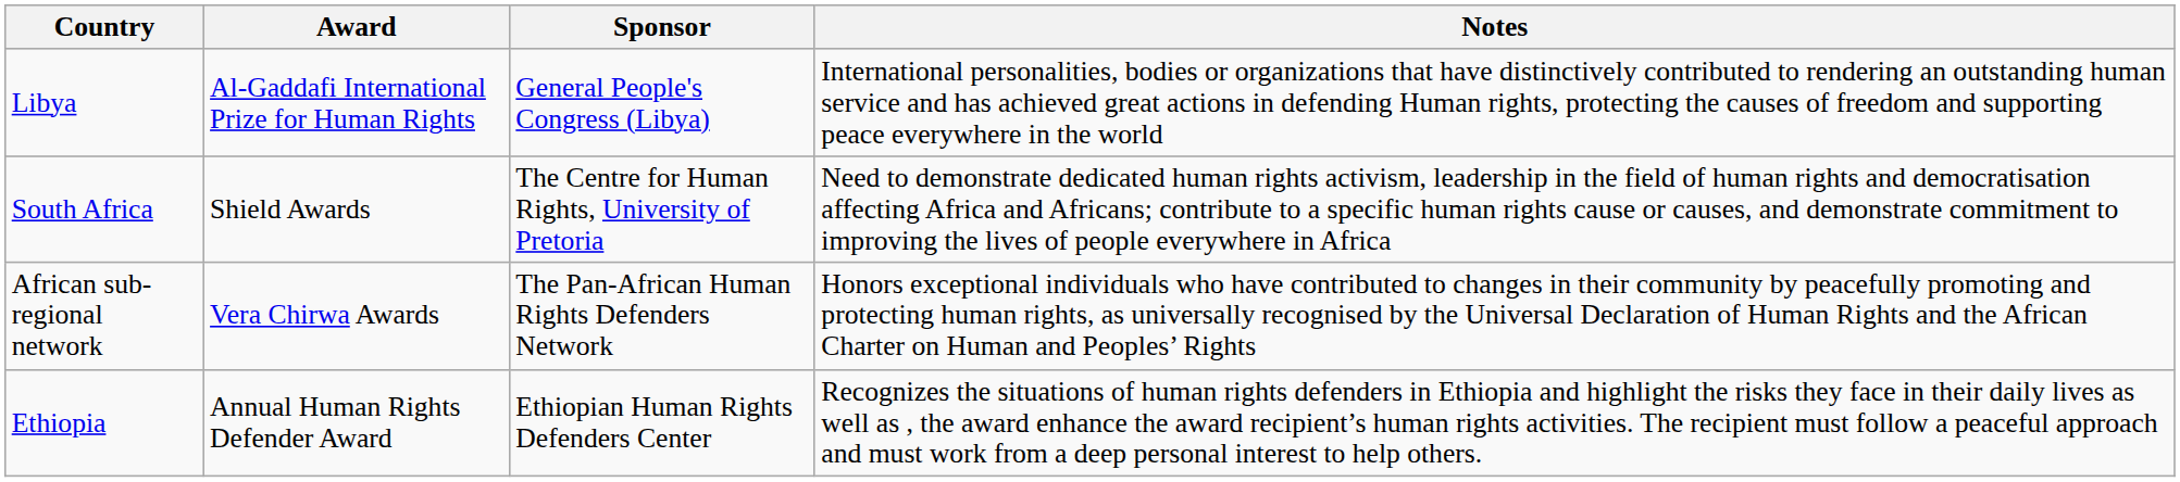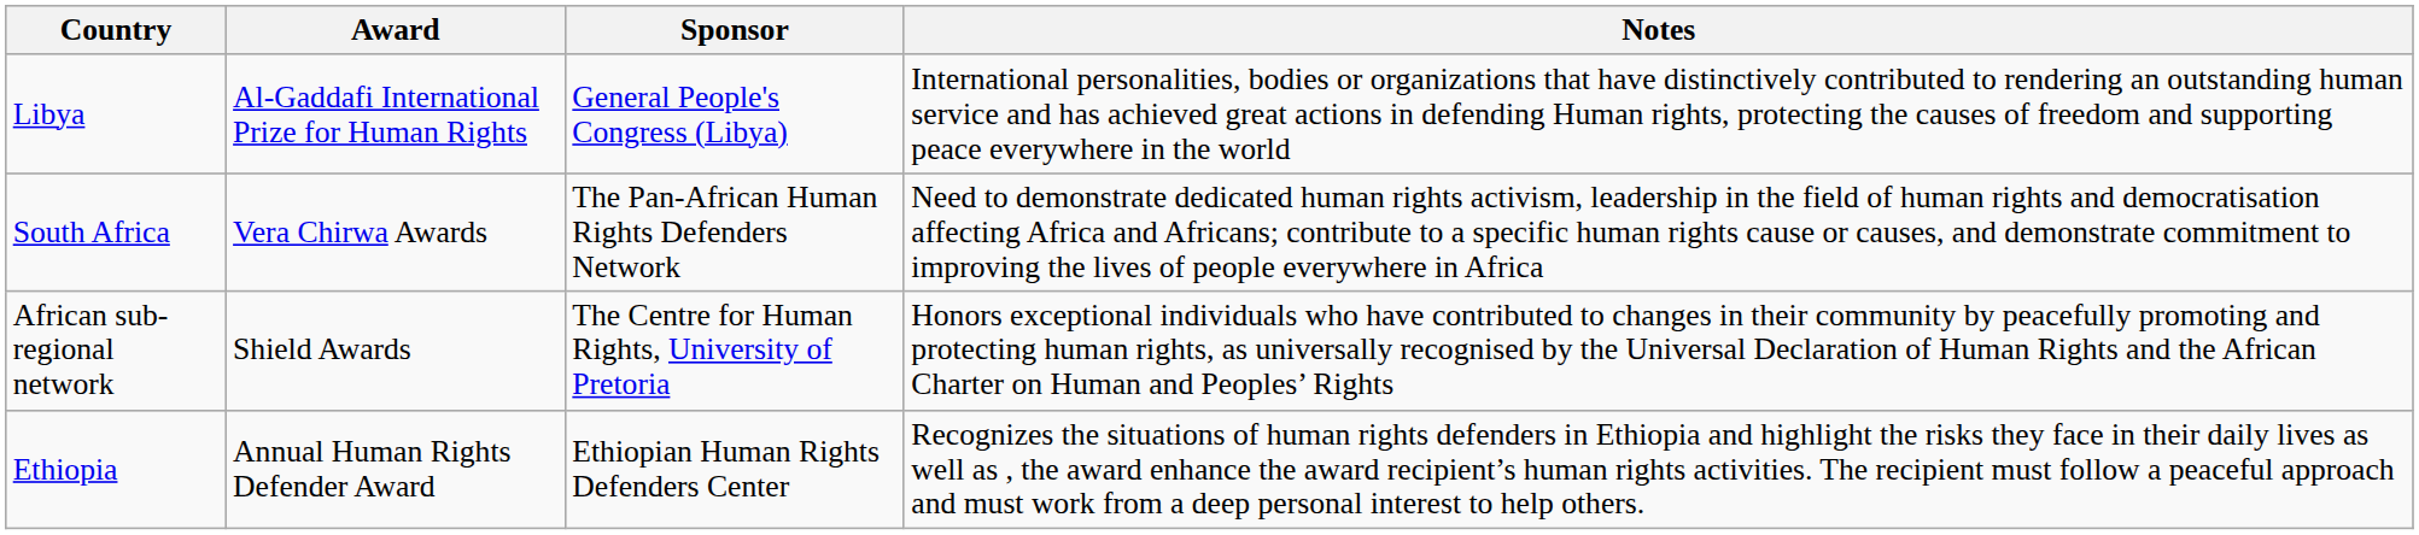South Africa | Award: Shield Awards -> Vera Chirwa Awards
South Africa | Sponsor: The Centre for Human Rights, University of Pretoria -> The Pan-African Human Rights Defenders Network
African sub-regional network | Award: Vera Chirwa Awards -> Shield Awards
African sub-regional network | Sponsor: The Pan-African Human Rights Defenders Network -> The Centre for Human Rights, University of Pretoria
